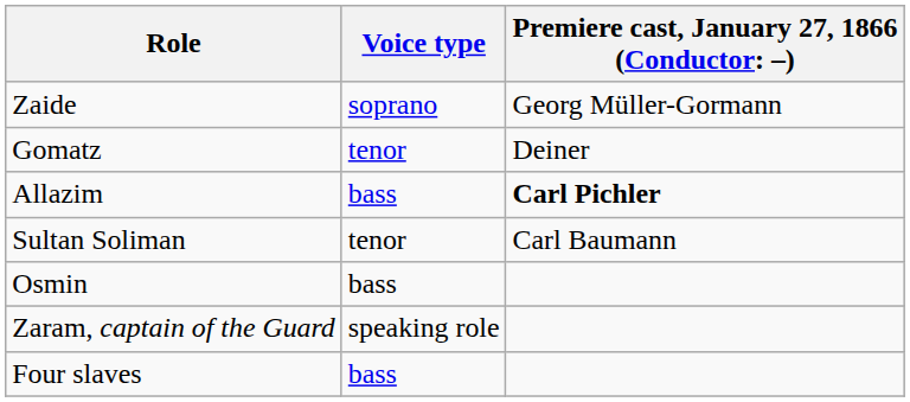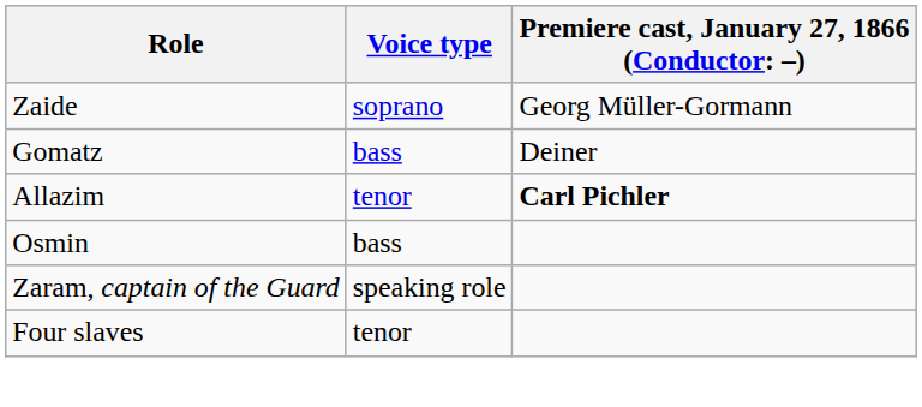Gomatz | Voice type: tenor -> bass
Allazim | Voice type: bass -> tenor
- row: Sultan Soliman | tenor | Carl Baumann
Four slaves | Voice type: bass -> tenor
